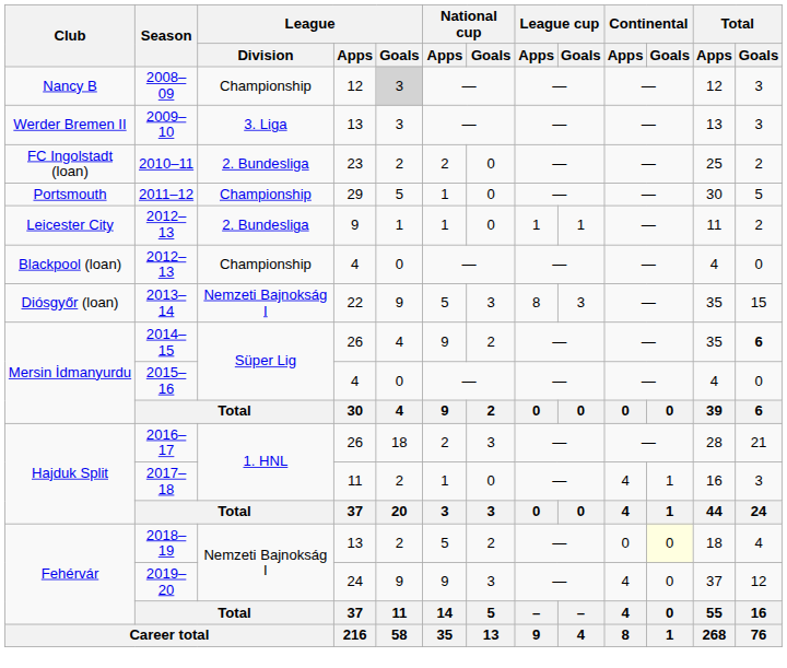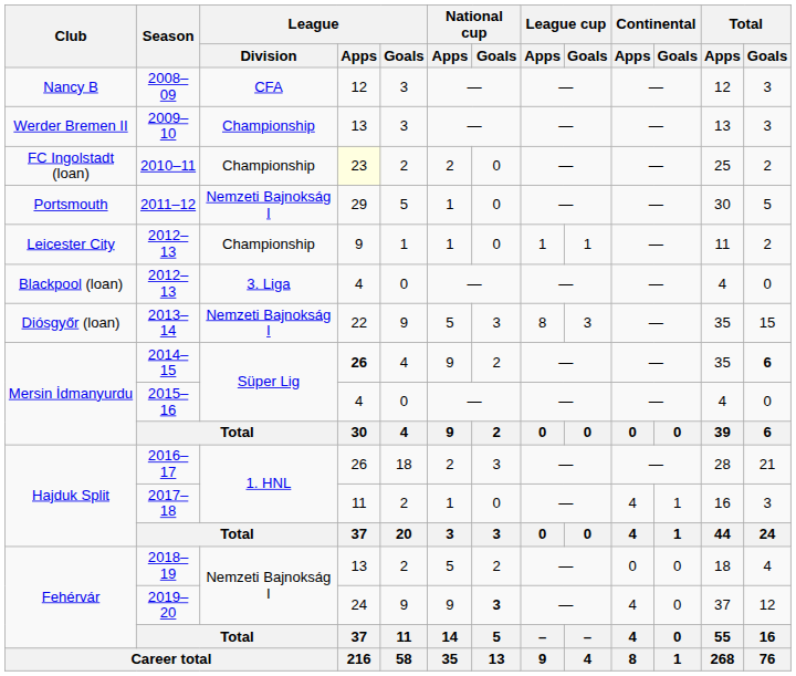2008–09 | League / Division: Championship -> CFA
2008–09 | League / Goals: lightgrey background -> no background
2009–10 | League / Division: 3. Liga -> Championship
2010–11 | League / Division: 2. Bundesliga -> Championship
2010–11 | League / Apps: no background -> lightyellow background
2011–12 | League / Division: Championship -> Nemzeti Bajnokság I
Leicester City / 2012–13 | League / Division: 2. Bundesliga -> Championship
Blackpool (loan) / 2012–13 | League / Division: Championship -> 3. Liga
2014–15 | League / Apps: normal -> bold
2018–19 | Continental / Goals: lightyellow background -> no background
2019–20 | National cup / Goals: normal -> bold
